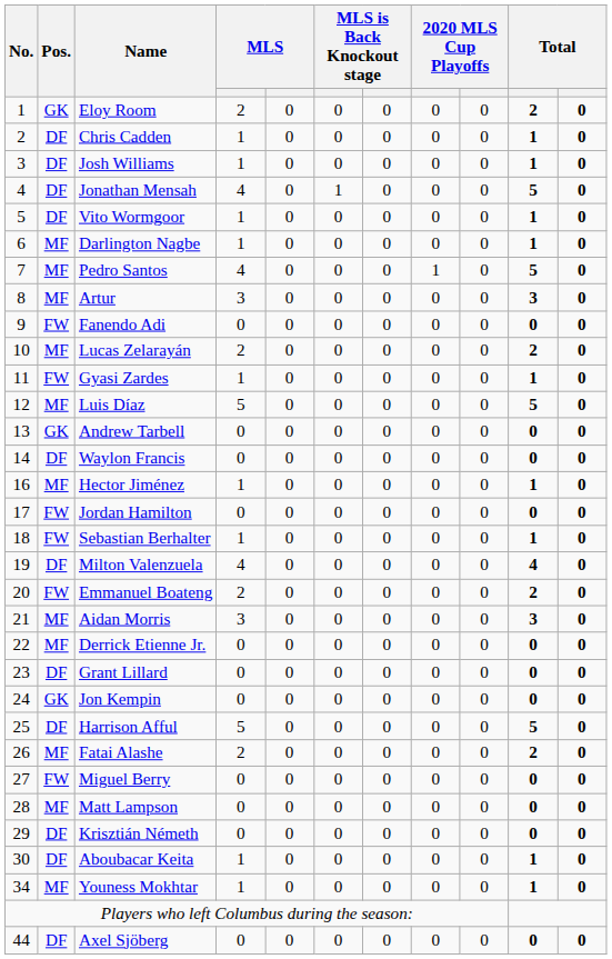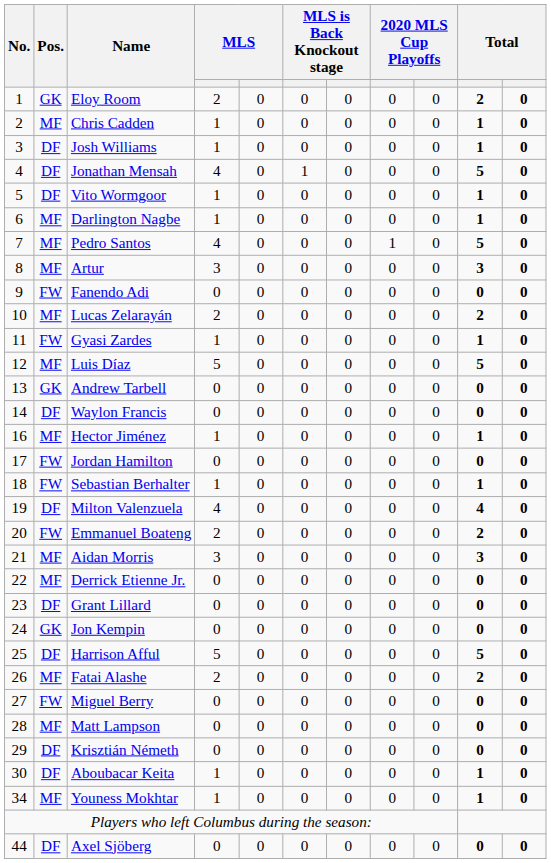Chris Cadden | Pos.: DF -> MF
